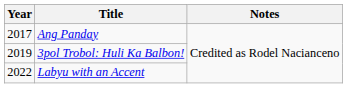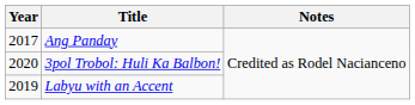3pol Trobol: Huli Ka Balbon! | Year: 2019 -> 2020
Labyu with an Accent | Year: 2022 -> 2019
